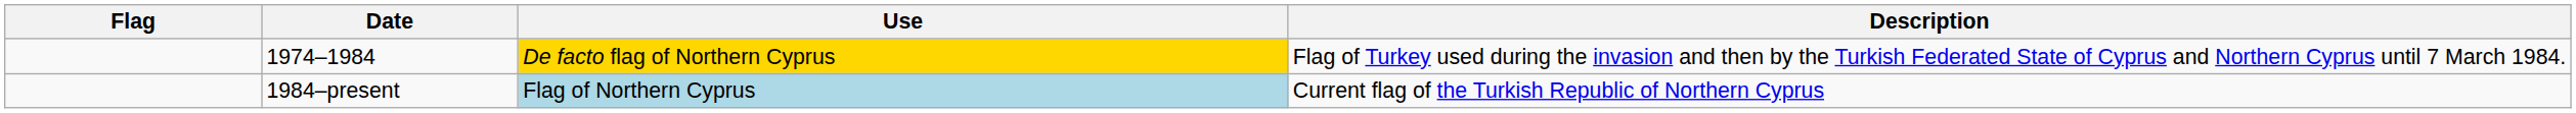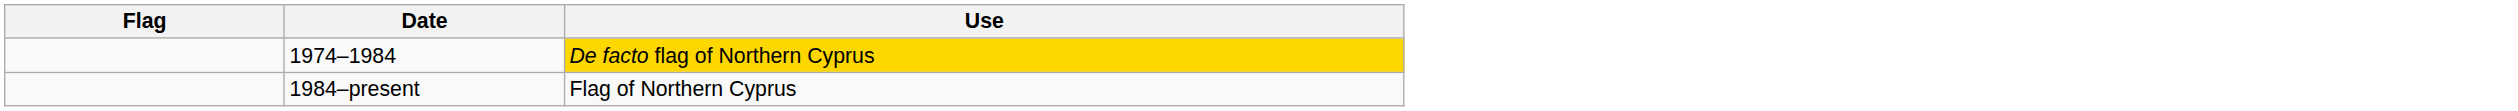- column: Description | Flag of Turkey used during the invasion and then by the Turkish Federated State of Cyprus and Northern Cyprus until 7 March 1984. | Current flag of the Turkish Republic of Northern Cyprus
1984–present | Use: lightblue background -> no background
